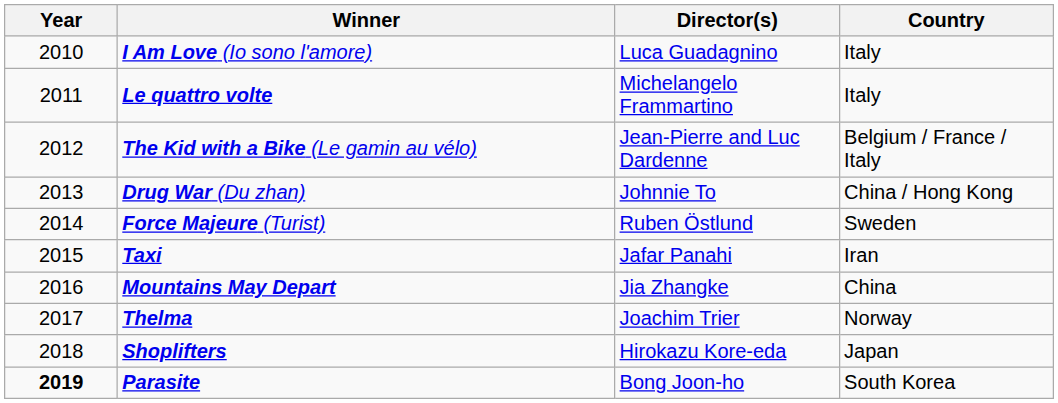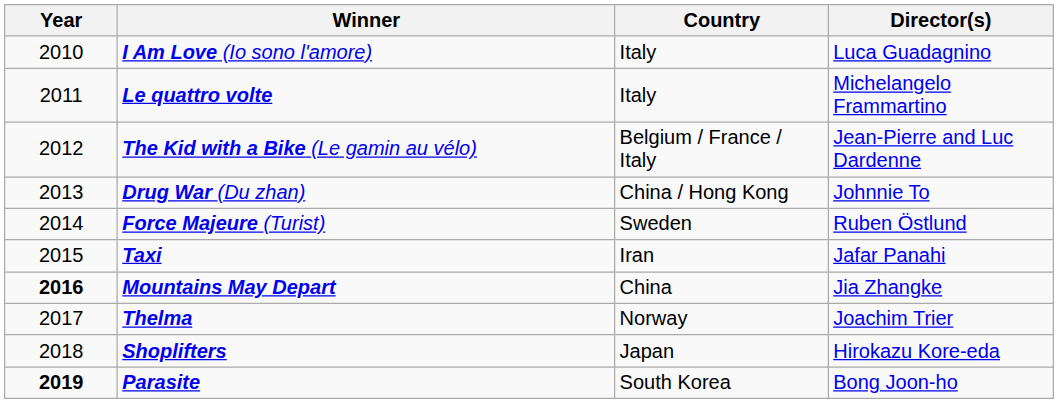columns swapped: Country <-> Director(s)
Mountains May Depart | Year: normal -> bold
